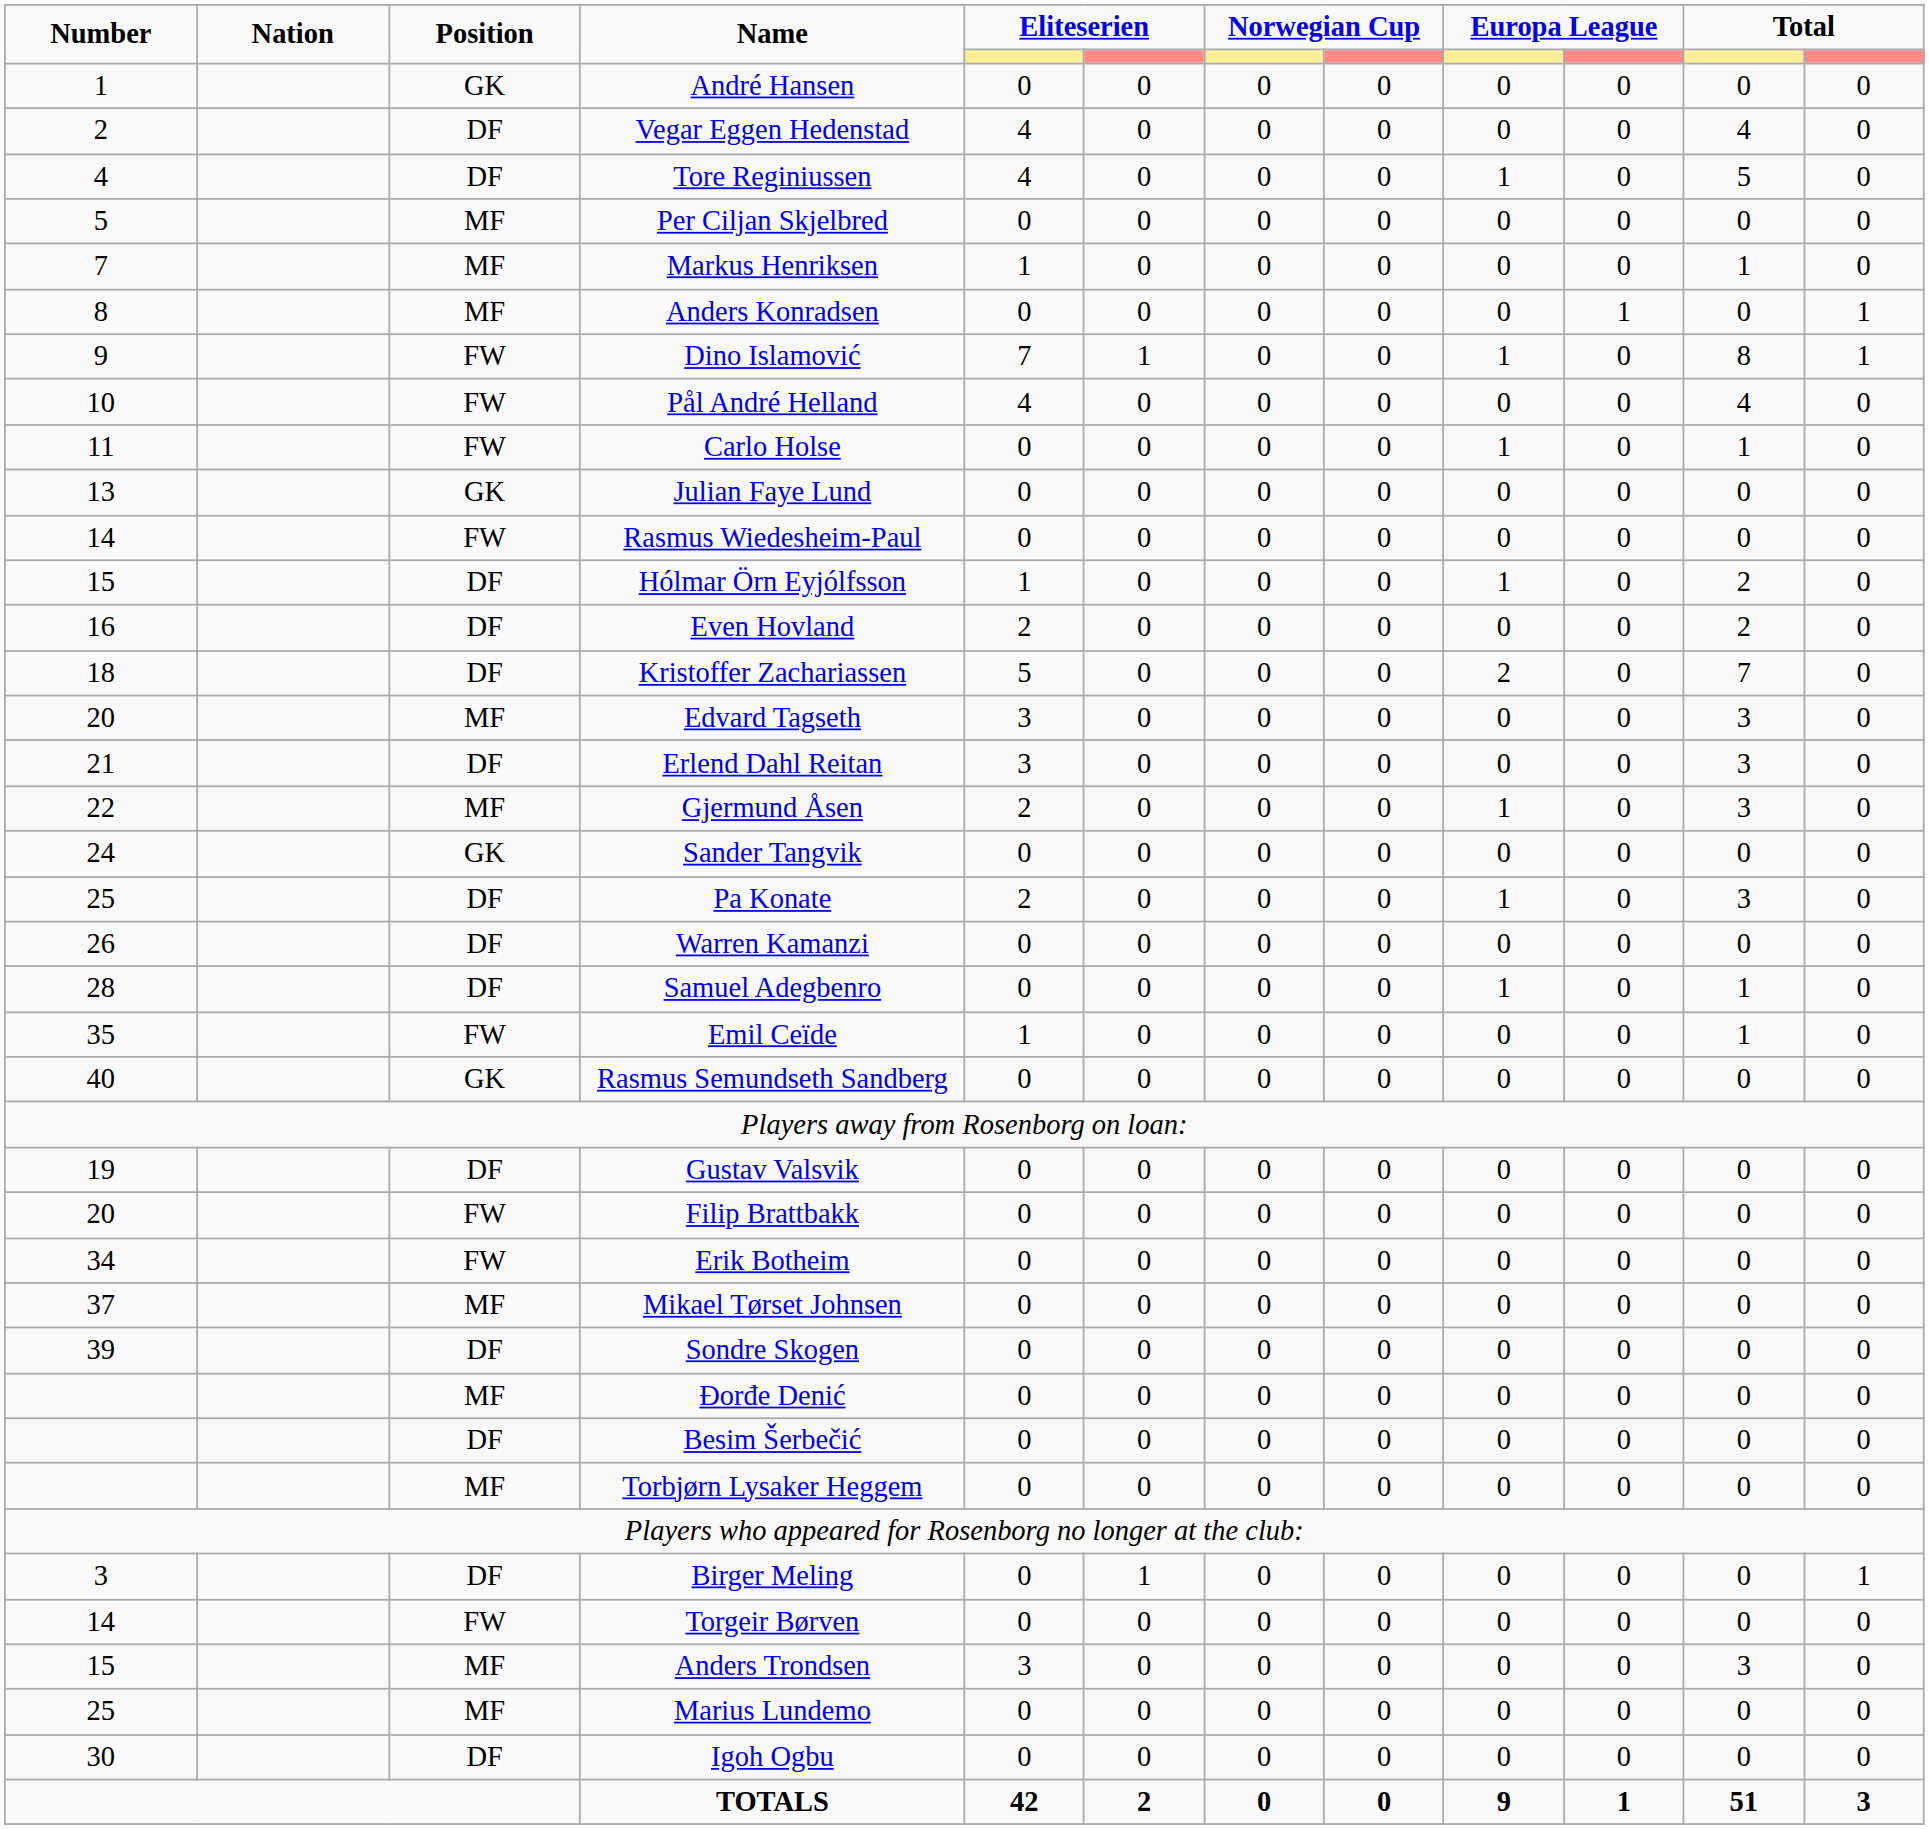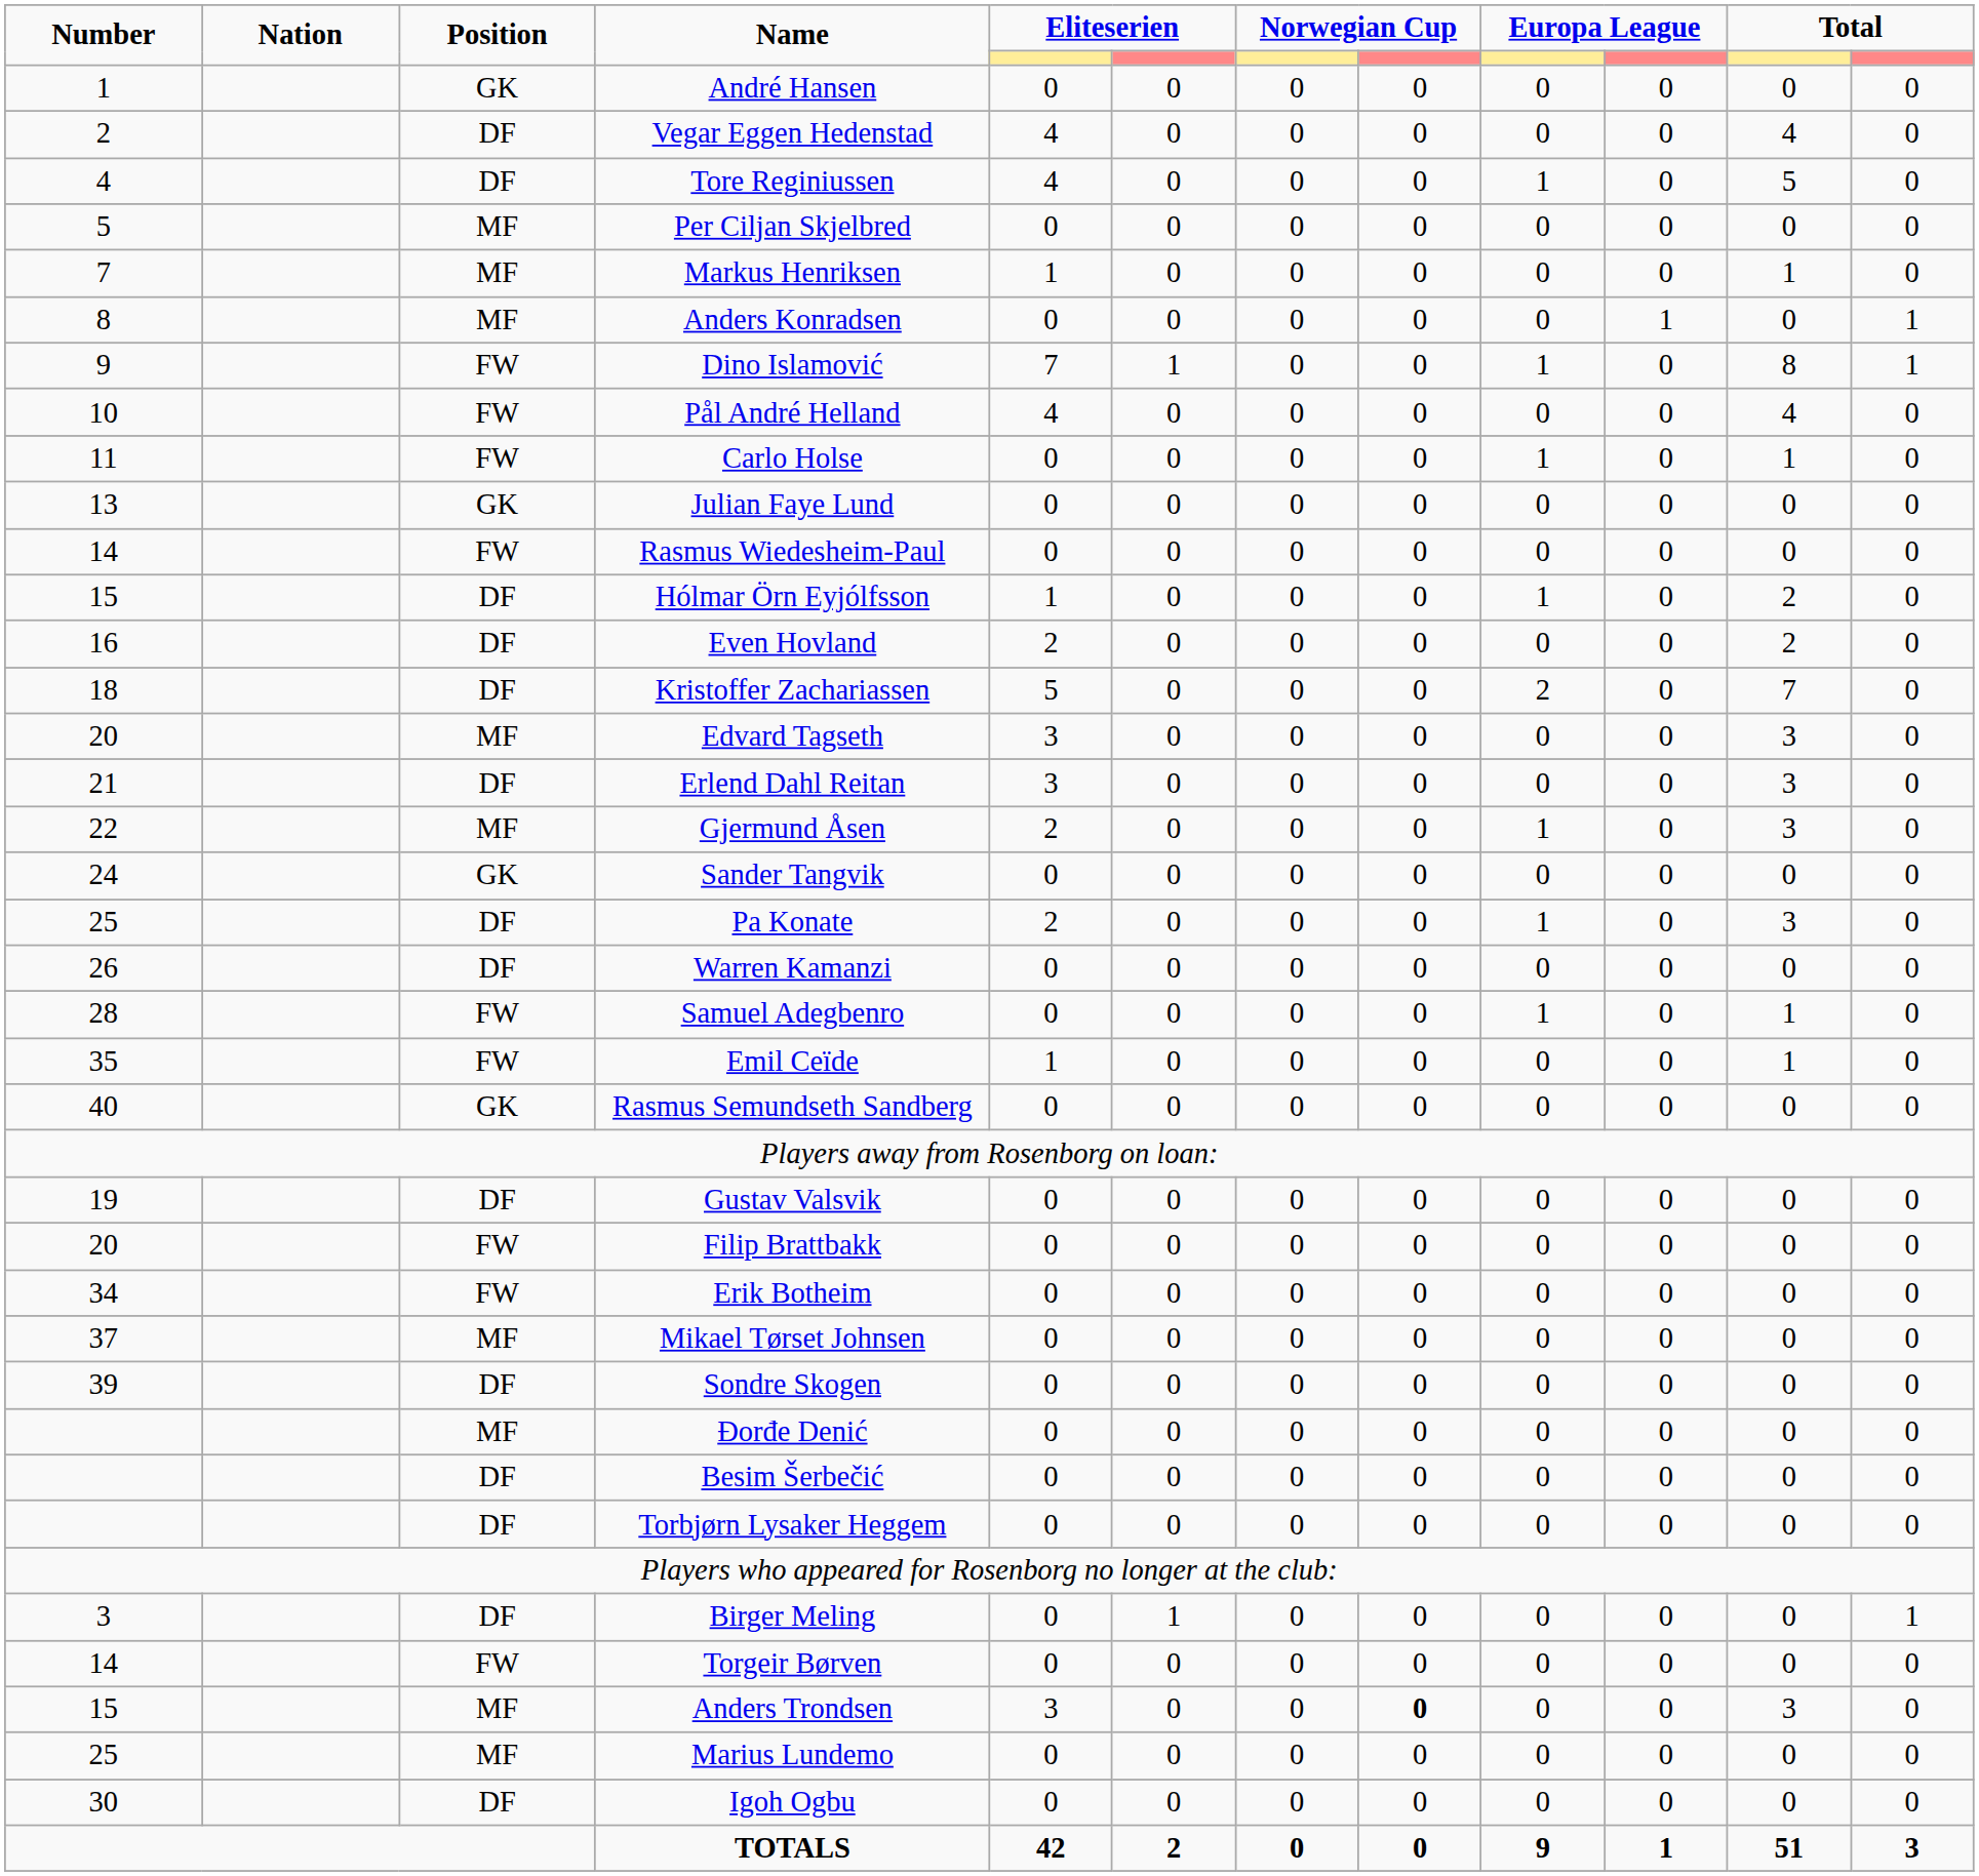Samuel Adegbenro | Position: DF -> FW
Torbjørn Lysaker Heggem | Position: MF -> DF
Anders Trondsen | column 8: normal -> bold
